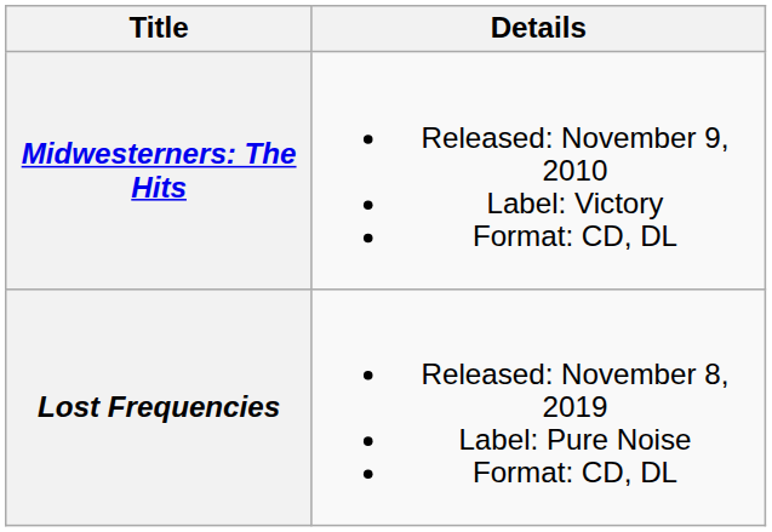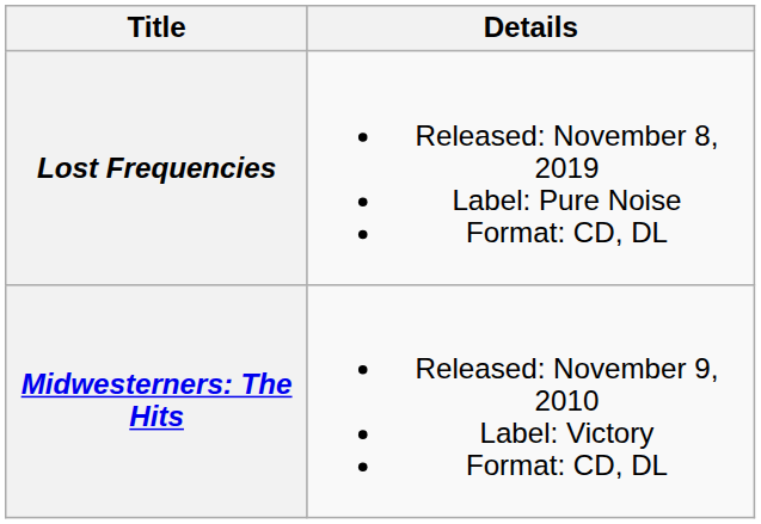rows swapped: Midwesterners: The Hits <-> Lost Frequencies
